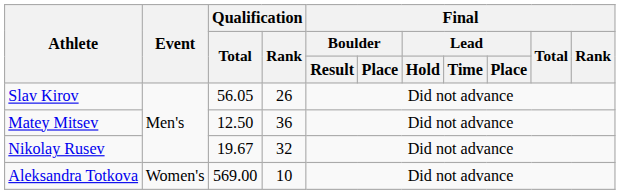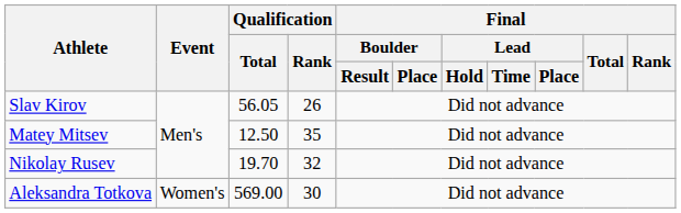Matey Mitsev | Qualification / Rank: 36 -> 35
Nikolay Rusev | Qualification / Total: 19.67 -> 19.70
Aleksandra Totkova | Qualification / Rank: 10 -> 30
